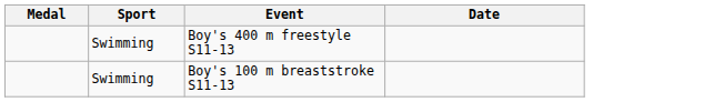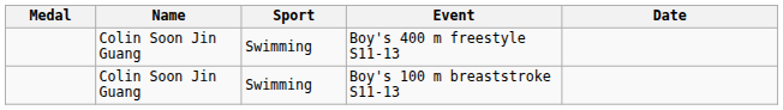+ column: Name | Colin Soon Jin Guang | Colin Soon Jin Guang
